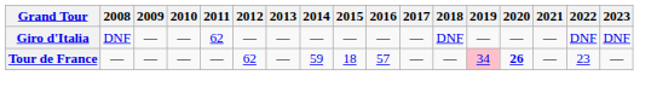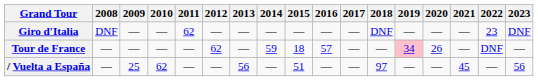Giro d'Italia | 2022: DNF -> 23
Tour de France | 2020: bold -> normal
Tour de France | 2022: 23 -> DNF
+ row: / Vuelta a España | — | 25 | 62 | — | — | 56 | — | 51 | — | — | 97 | — | — | 45 | — | 56
